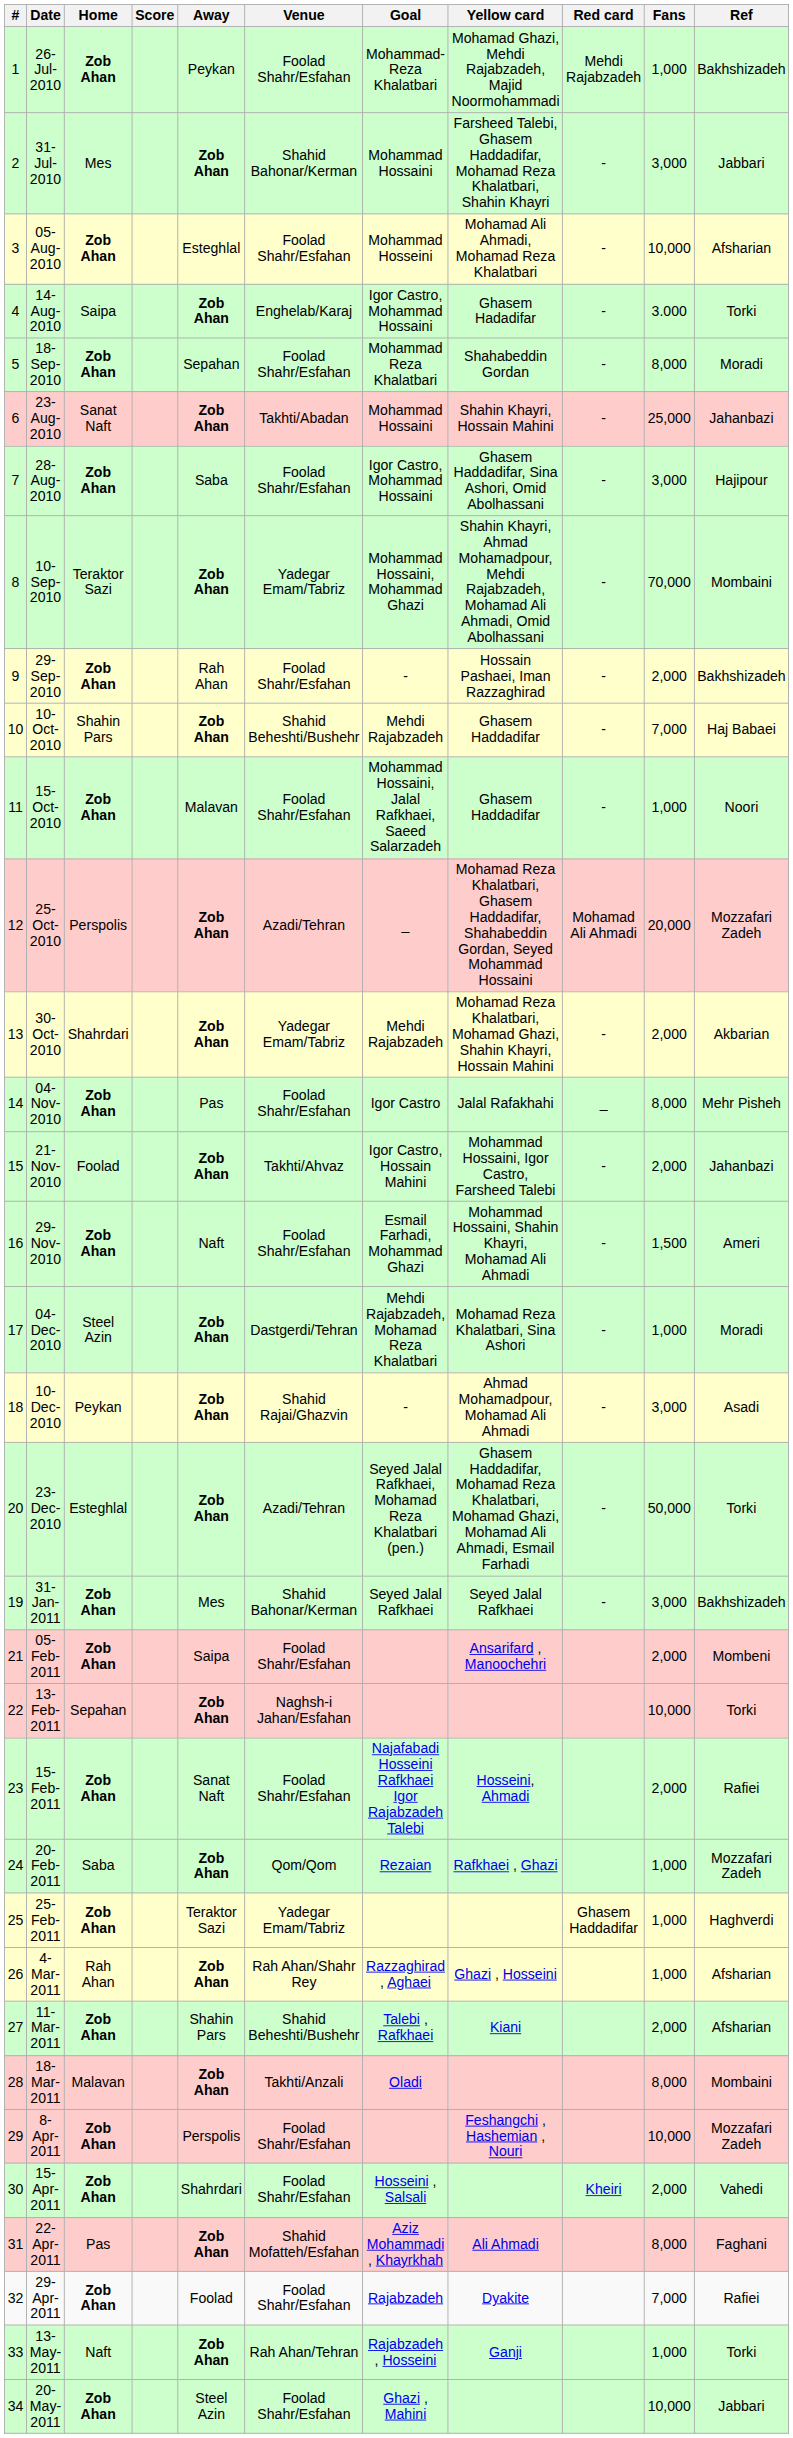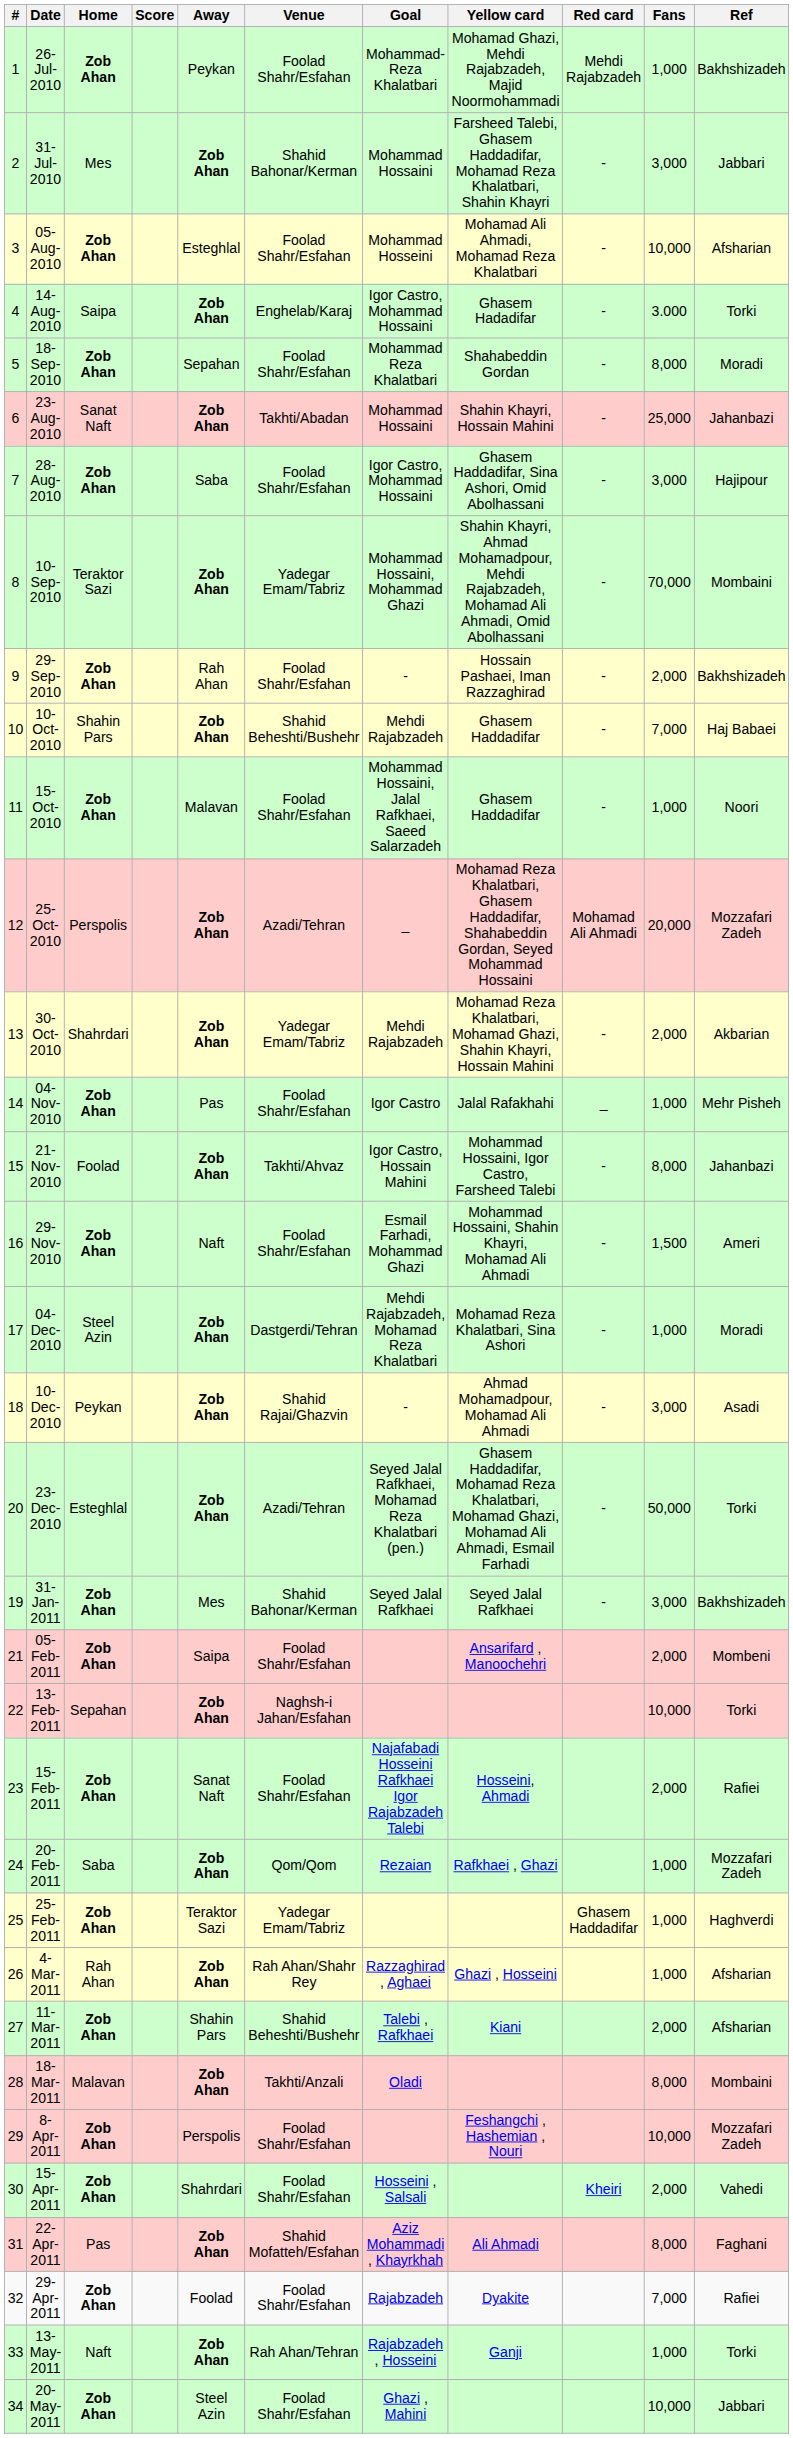04-Nov-2010 | Fans: 8,000 -> 1,000
21-Nov-2010 | Fans: 2,000 -> 8,000
